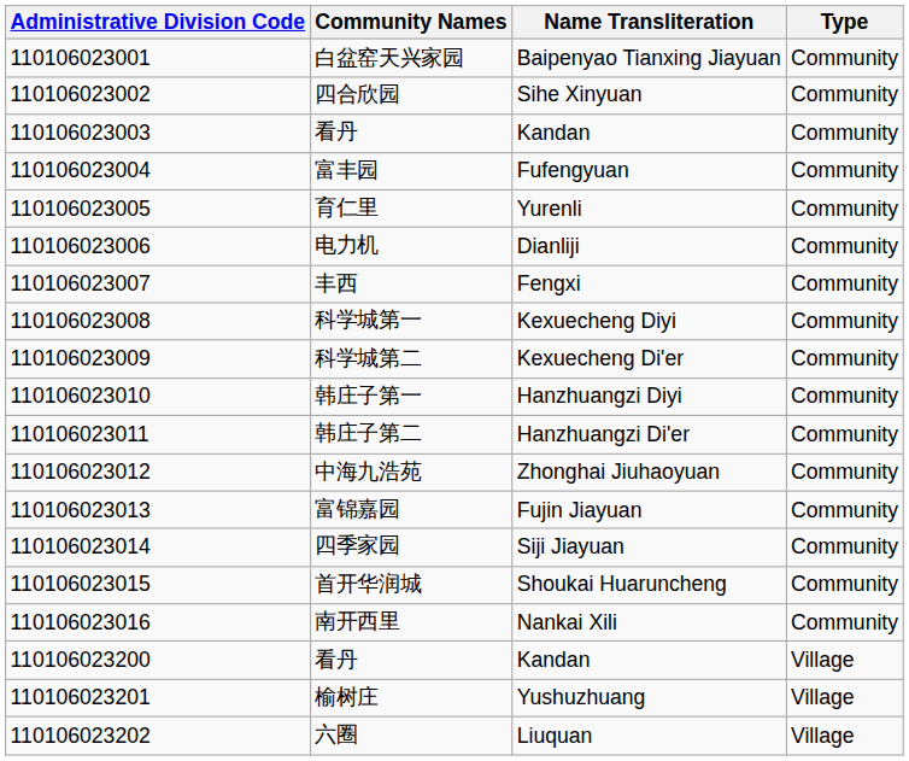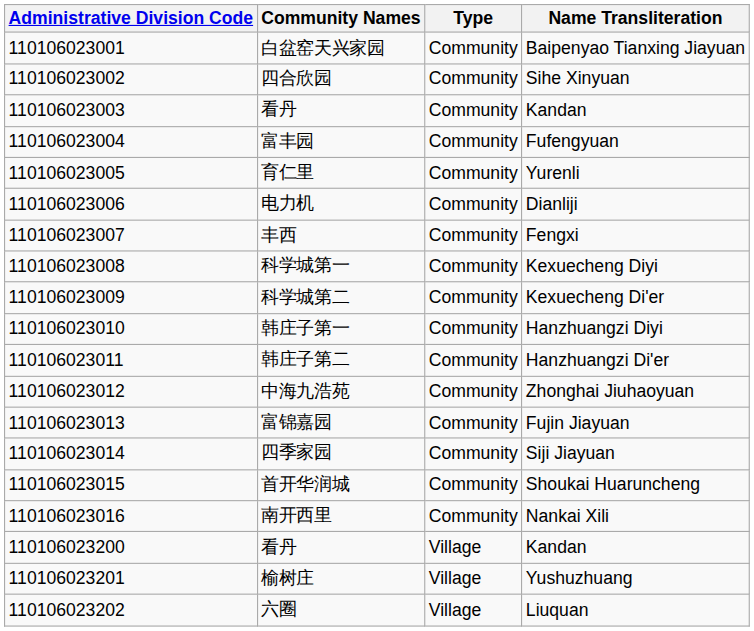columns swapped: Name Transliteration <-> Type
